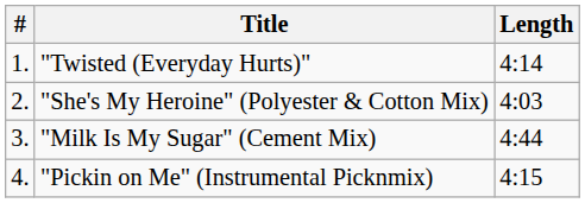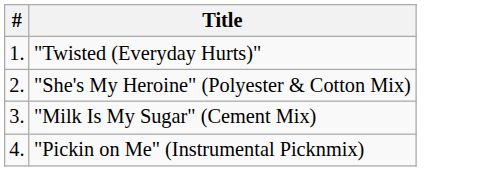- column: Length | 4:14 | 4:03 | 4:44 | 4:15
